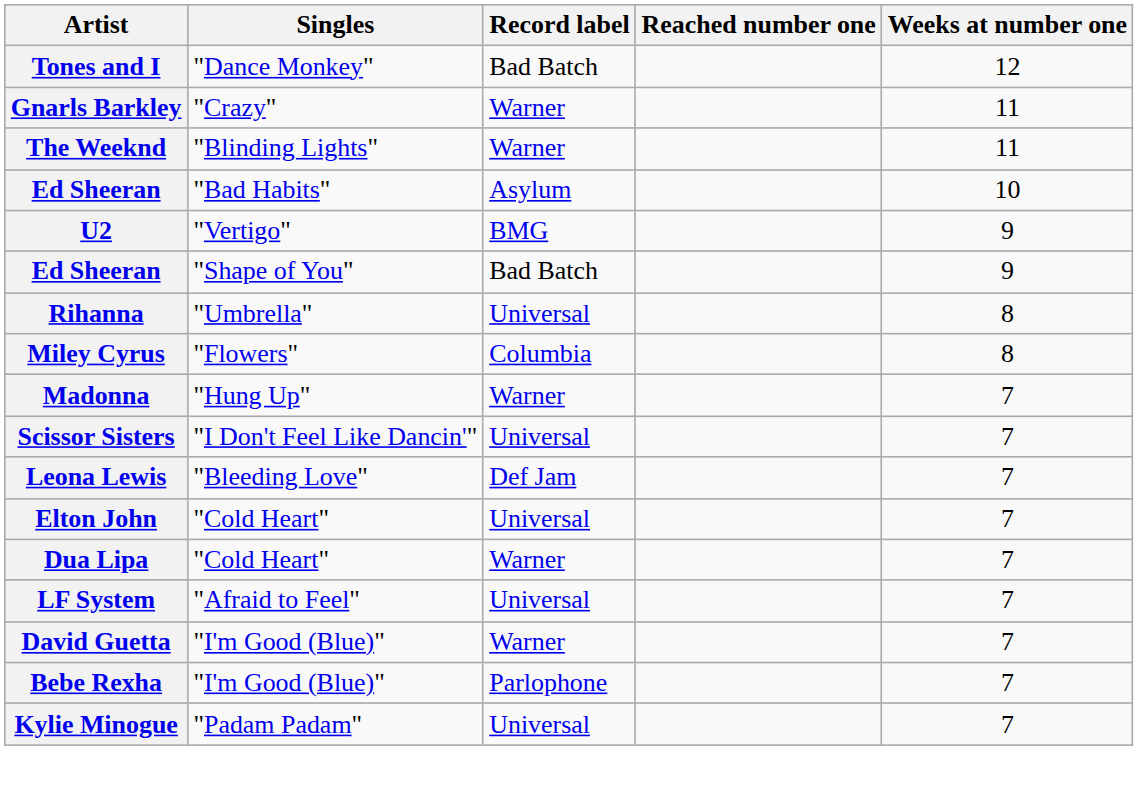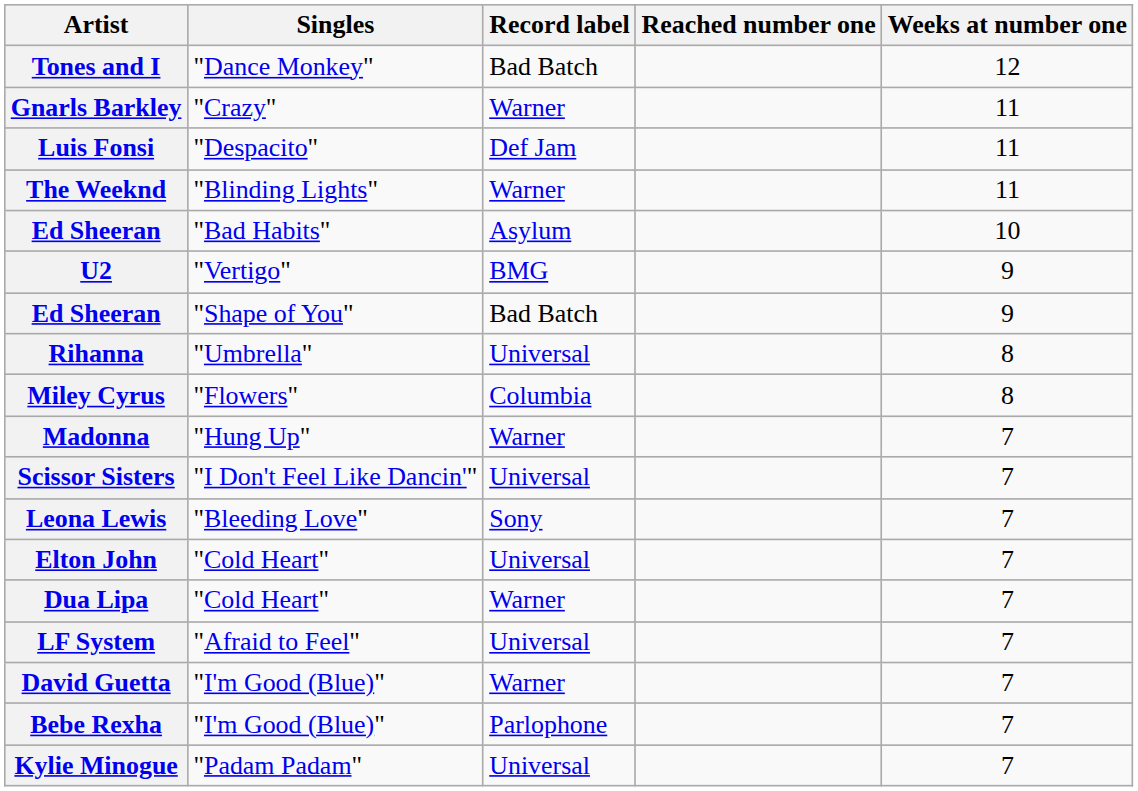+ row: Luis Fonsi | "Despacito" | Def Jam | 11
Leona Lewis | Record label: Def Jam -> Sony
